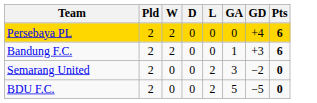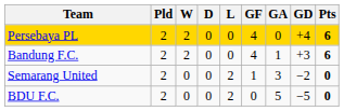+ column: GF | 4 | 4 | 1 | 0
